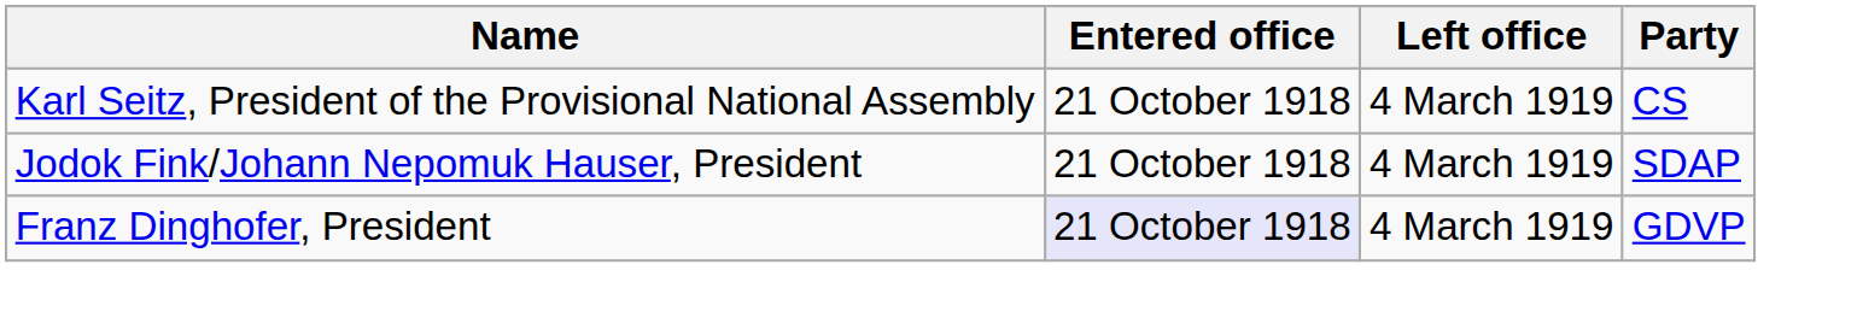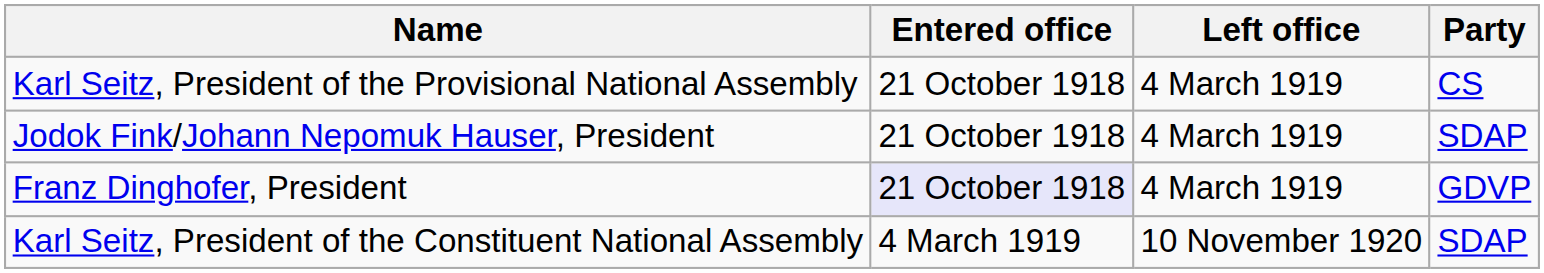+ row: Karl Seitz, President of the Constituent National Assembly | 4 March 1919 | 10 November 1920 | SDAP
